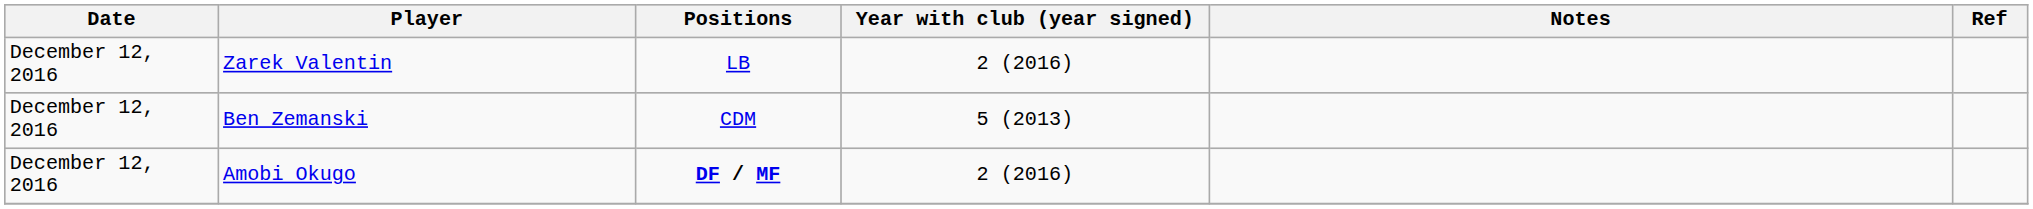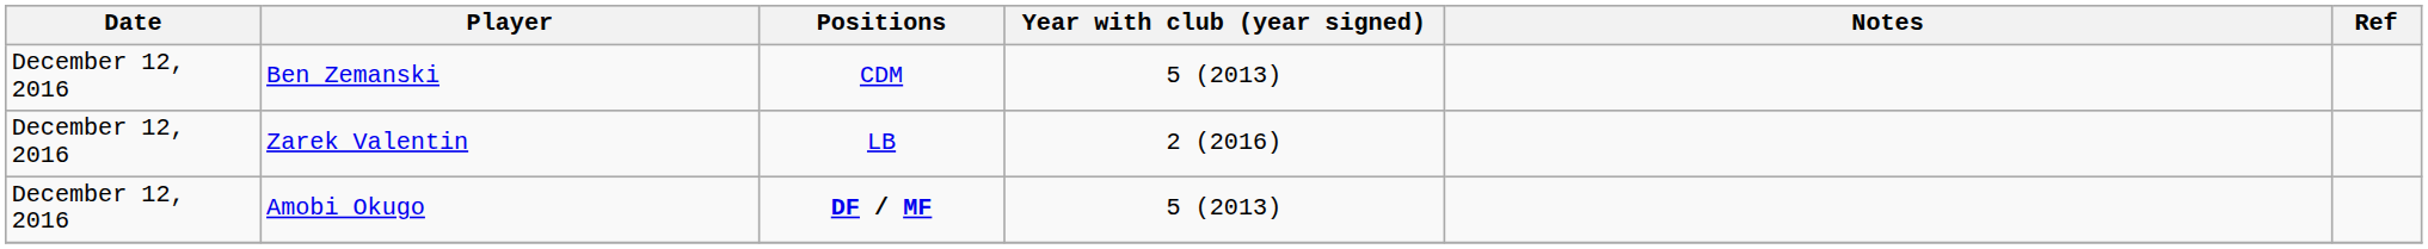rows swapped: Zarek Valentin <-> Ben Zemanski
Amobi Okugo | Year with club (year signed): 2 (2016) -> 5 (2013)
